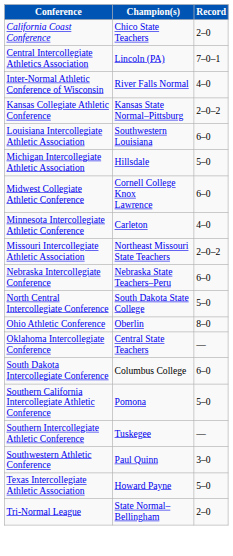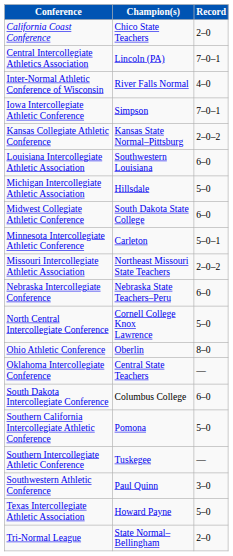+ row: Iowa Intercollegiate Athletic Conference | Simpson | 7–0–1
Midwest Collegiate Athletic Conference | Champion(s): Cornell College Knox Lawrence -> South Dakota State College
Minnesota Intercollegiate Athletic Conference | Record: 4–0 -> 5–0–1
North Central Intercollegiate Conference | Champion(s): South Dakota State College -> Cornell College Knox Lawrence
